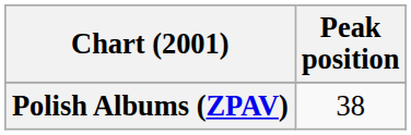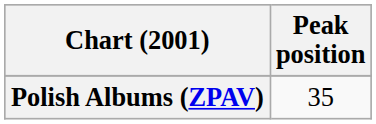Polish Albums (ZPAV) | Peak position: 38 -> 35
